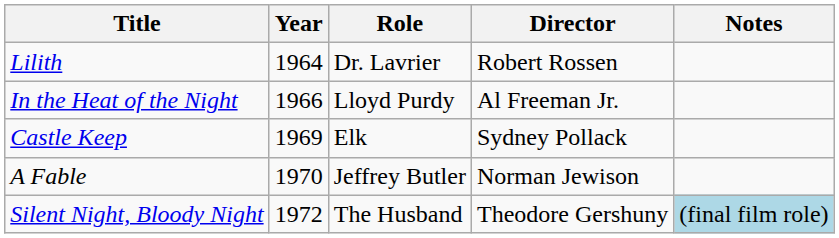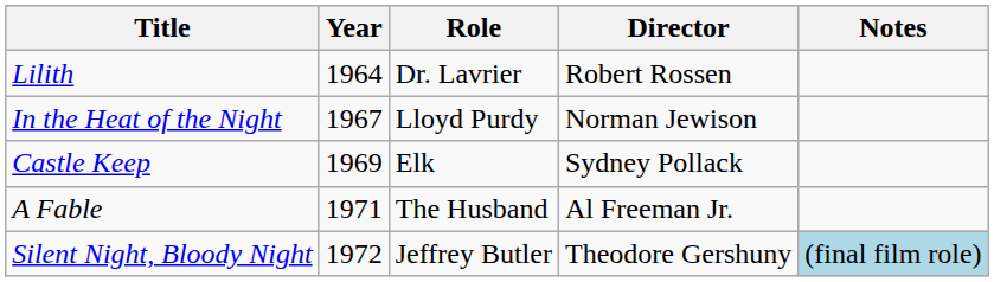In the Heat of the Night | Year: 1966 -> 1967
In the Heat of the Night | Director: Al Freeman Jr. -> Norman Jewison
A Fable | Year: 1970 -> 1971
A Fable | Role: Jeffrey Butler -> The Husband
A Fable | Director: Norman Jewison -> Al Freeman Jr.
Silent Night, Bloody Night | Role: The Husband -> Jeffrey Butler
